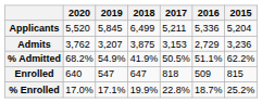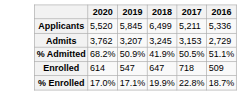- column: 2015 | 5,204 | 3,236 | 62.2% | 815 | 25.2%
Admits | 2018: 3,875 -> 3,245
% Admitted | 2019: 54.9% -> 50.9%
Enrolled | 2020: 640 -> 614
Enrolled | 2017: 818 -> 718
